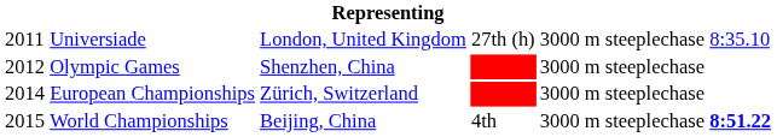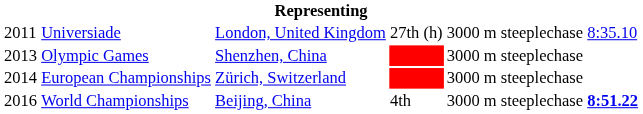Olympic Games | column 1: 2012 -> 2013
World Championships | column 1: 2015 -> 2016
